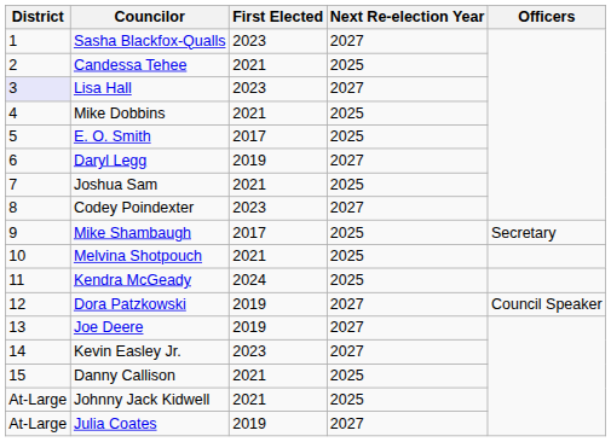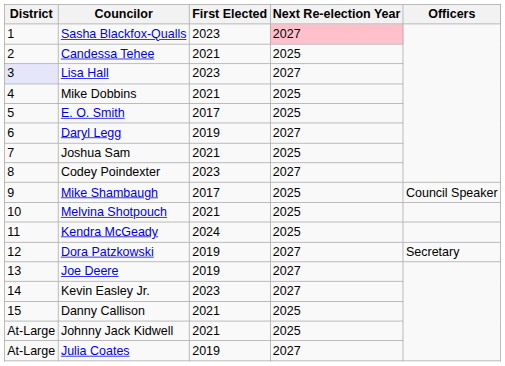Sasha Blackfox-Qualls | Next Re-election Year: no background -> pink background
Mike Shambaugh | Officers: Secretary -> Council Speaker
Dora Patzkowski | Officers: Council Speaker -> Secretary
